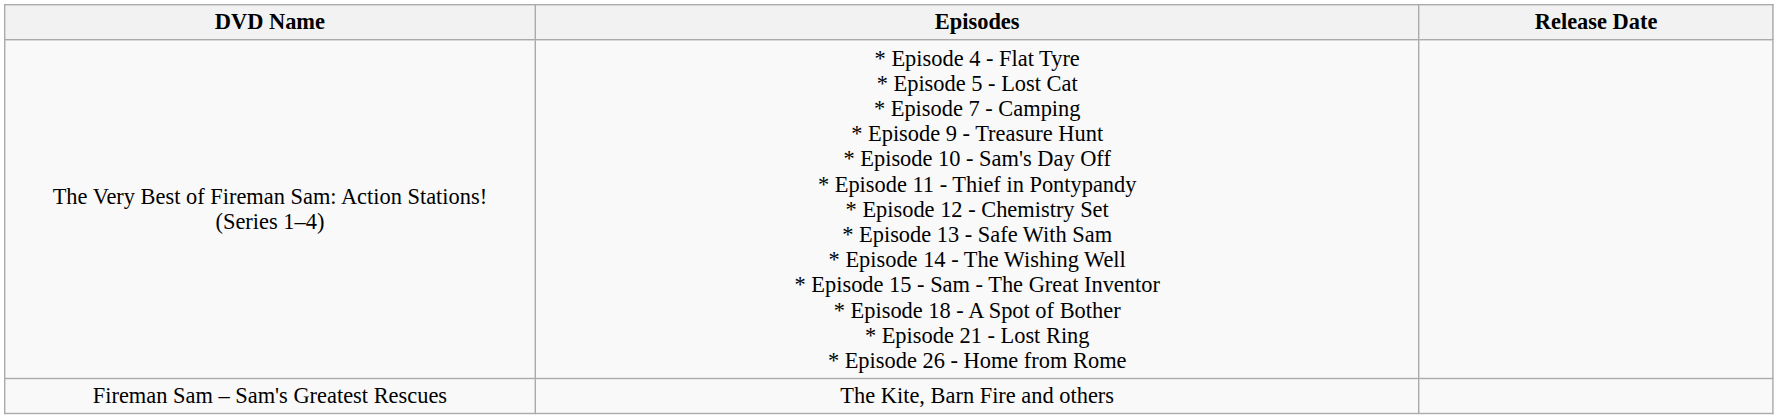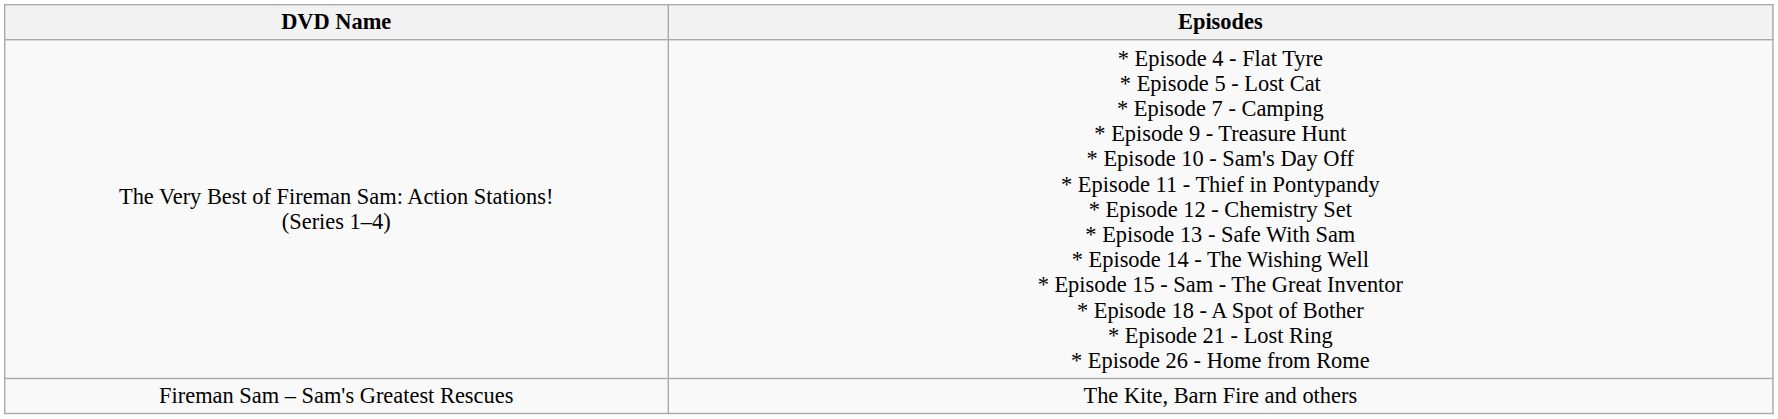- column: Release Date
